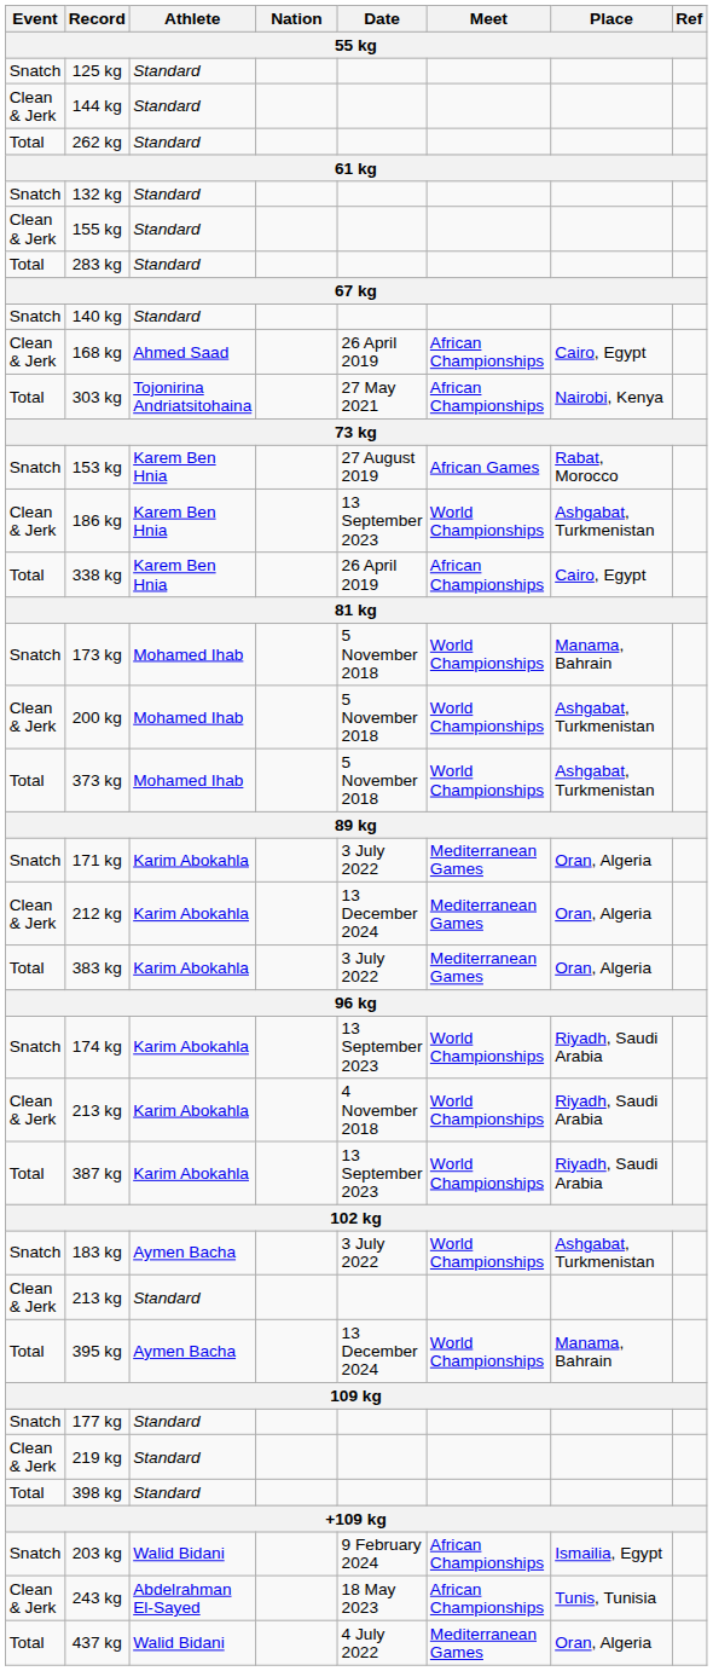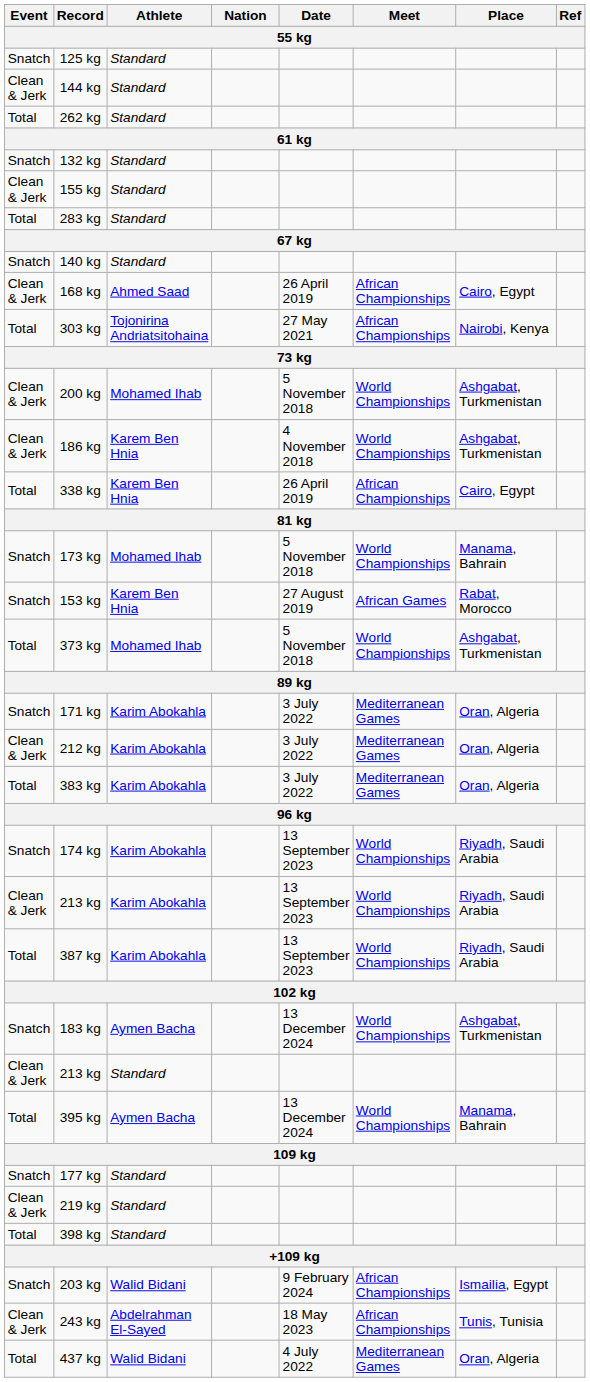rows swapped: 153 kg <-> 200 kg
186 kg | Date: 13 September 2023 -> 4 November 2018
212 kg | Date: 13 December 2024 -> 3 July 2022
213 kg / Karim Abokahla | Date: 4 November 2018 -> 13 September 2023
183 kg | Date: 3 July 2022 -> 13 December 2024
